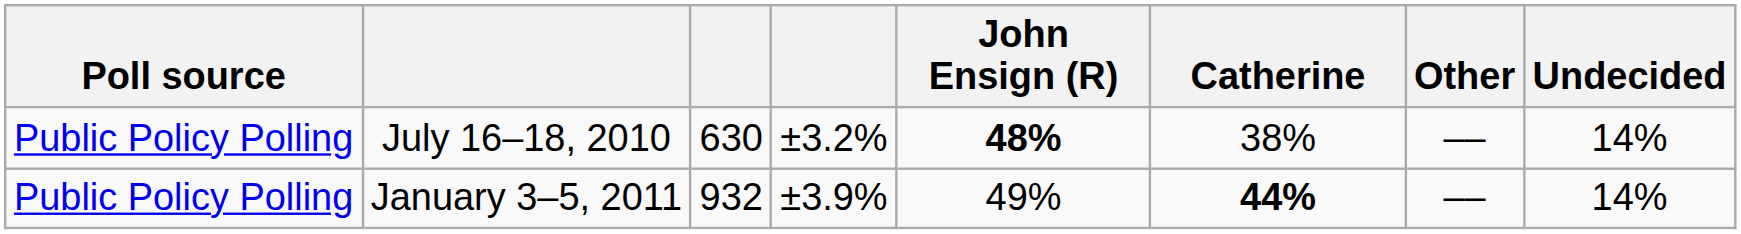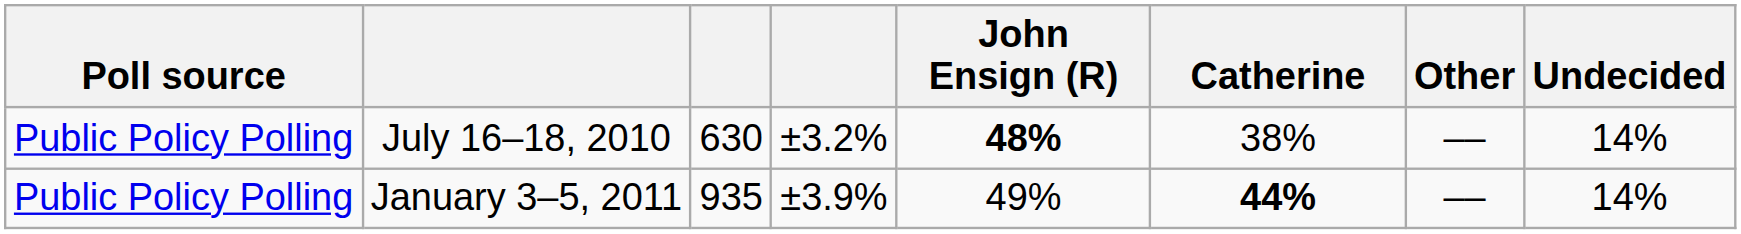January 3–5, 2011 | column 3: 932 -> 935
